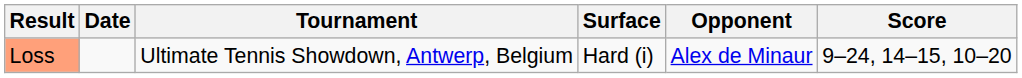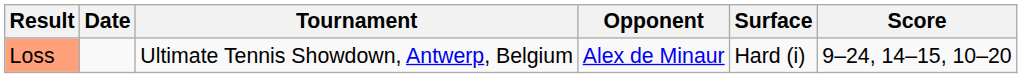columns swapped: Surface <-> Opponent
